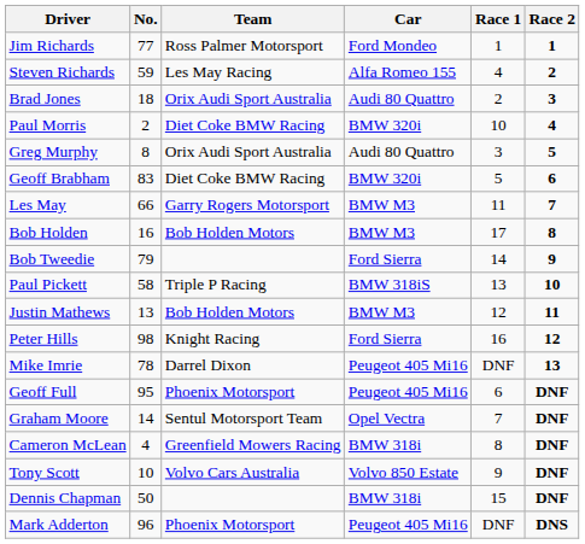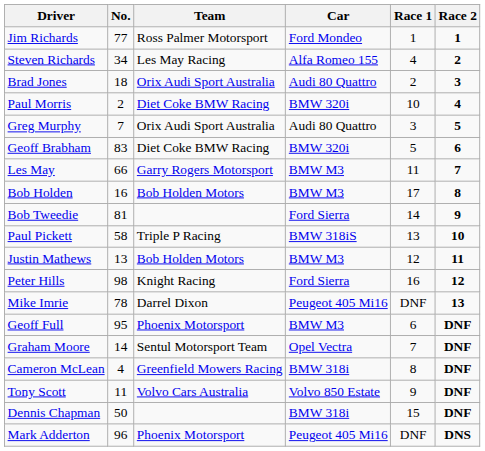Steven Richards | No.: 59 -> 34
Greg Murphy | No.: 8 -> 7
Bob Tweedie | No.: 79 -> 81
Geoff Full | Car: Peugeot 405 Mi16 -> BMW M3
Tony Scott | No.: 10 -> 11
